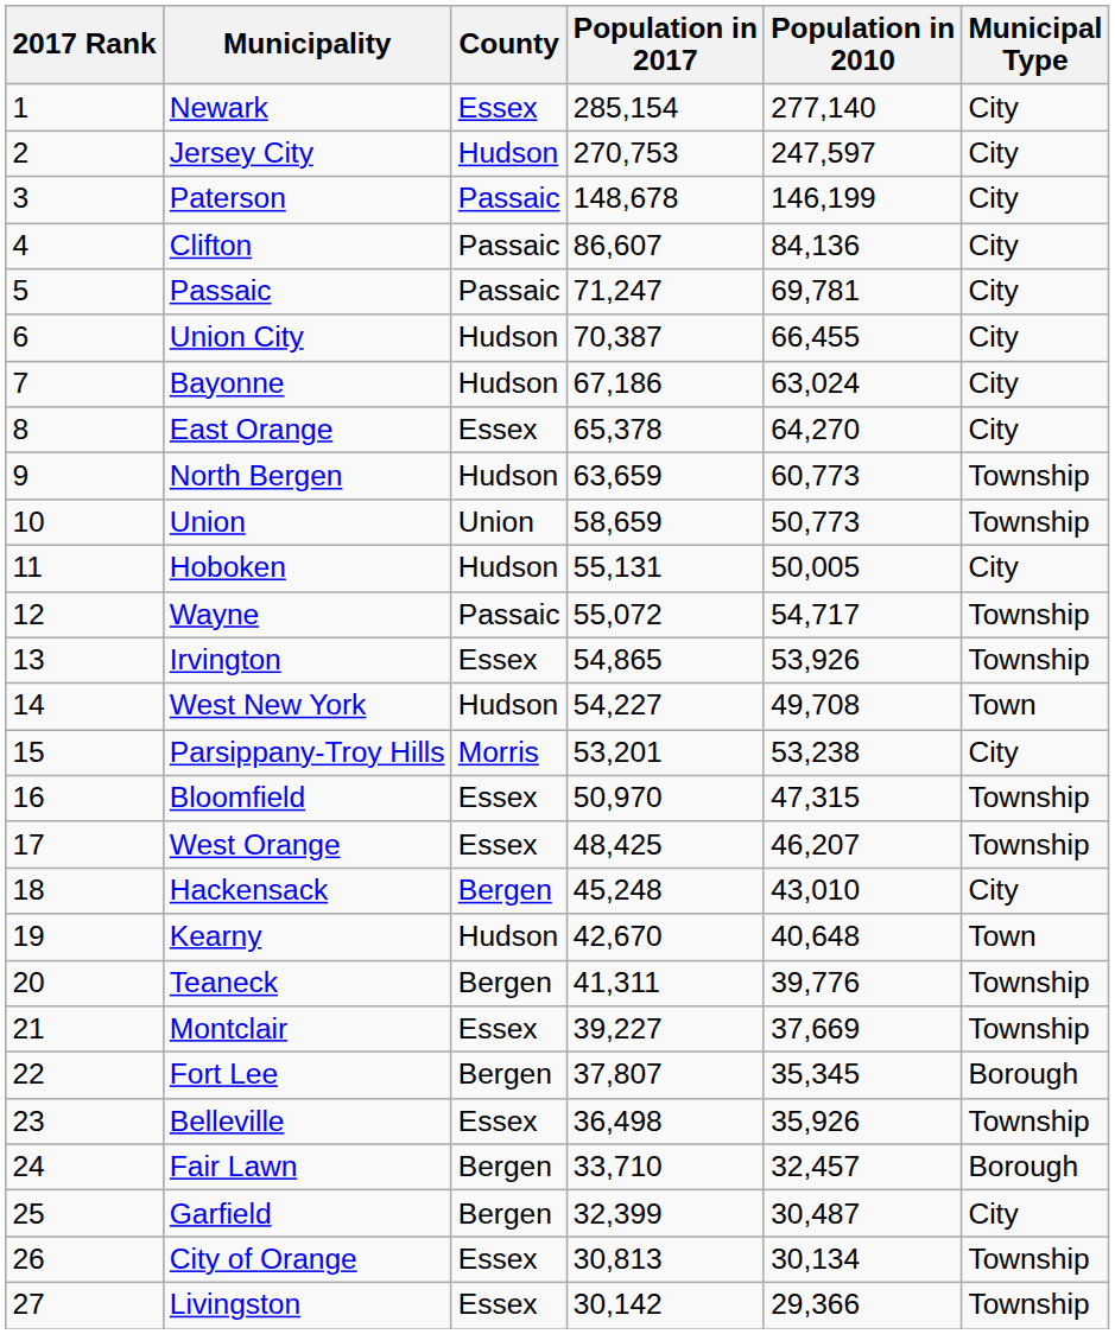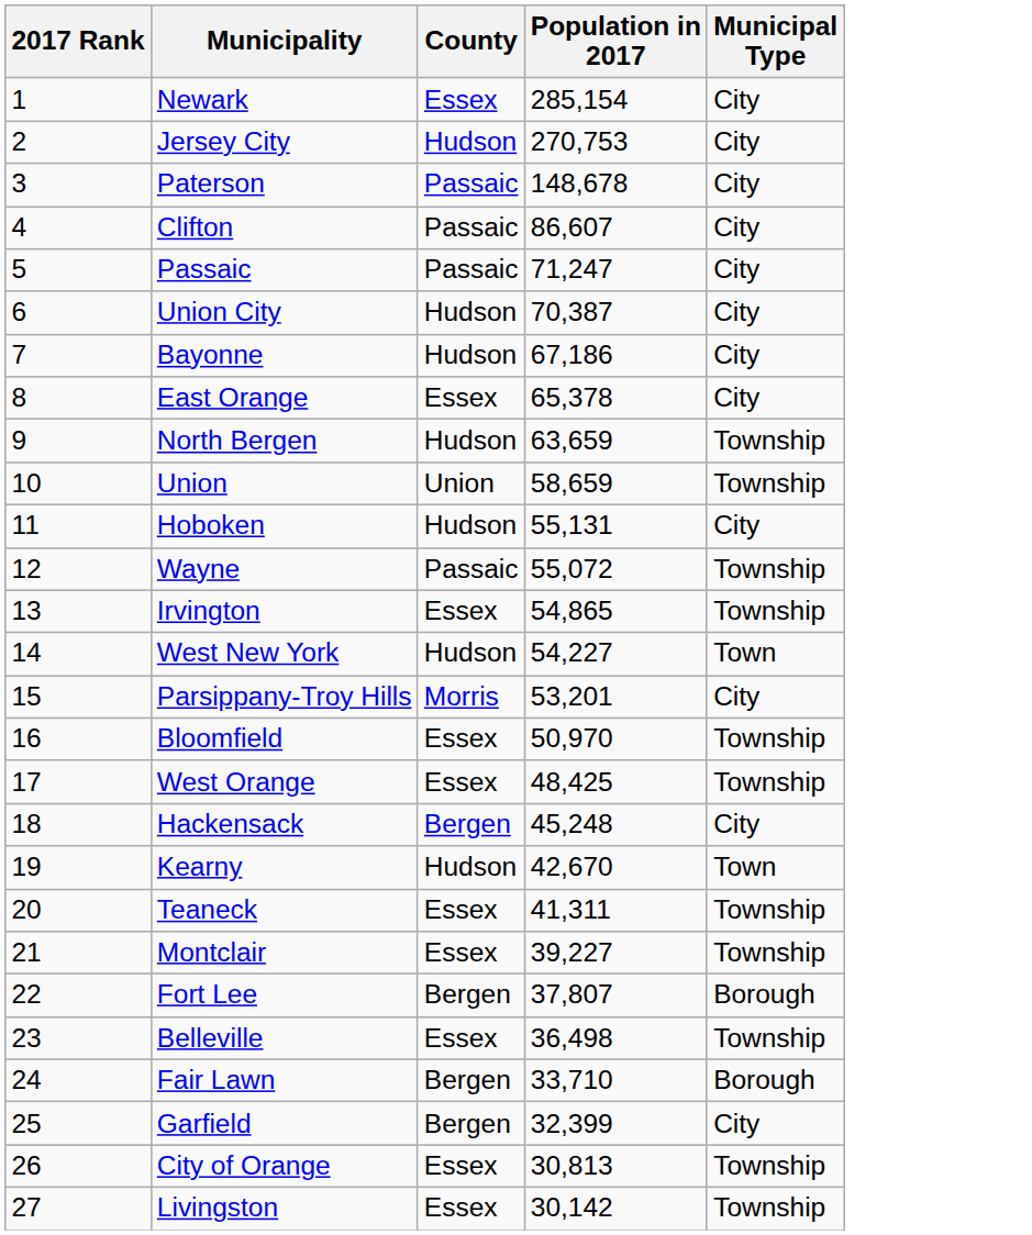- column: Population in 2010 | 277,140 | 247,597 | 146,199 | 84,136 | 69,781 | 66,455 | 63,024 | 64,270 | 60,773 | 50,773 | 50,005 | 54,717 | 53,926 | 49,708 | 53,238 | 47,315 | 46,207 | 43,010 | 40,648 | 39,776 | 37,669 | 35,345 | 35,926 | 32,457 | 30,487 | 30,134 | 29,366
Teaneck | County: Bergen -> Essex
